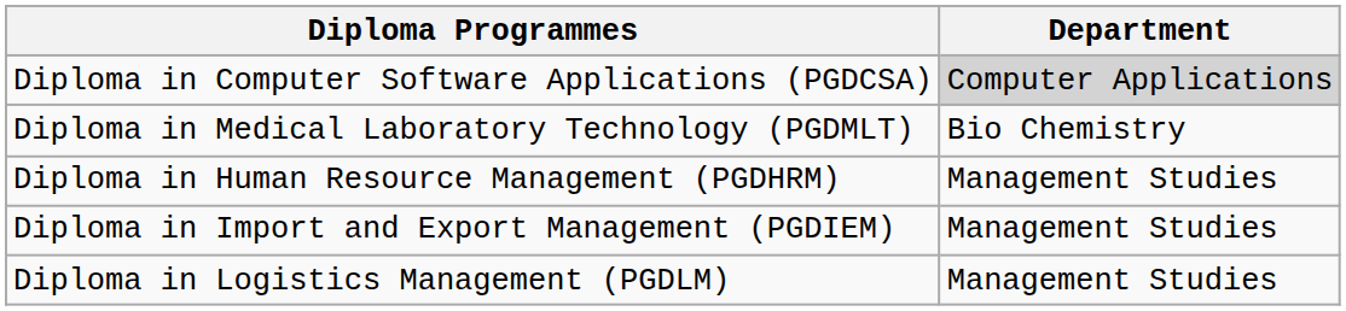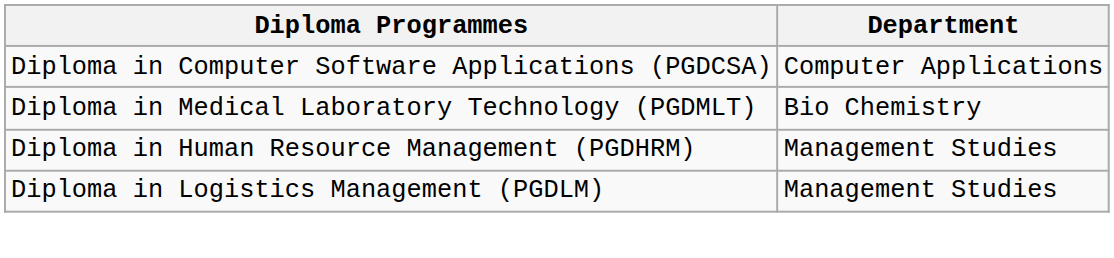Diploma in Computer Software Applications (PGDCSA) | Department: lightgrey background -> no background
- row: Diploma in Import and Export Management (PGDIEM) | Management Studies
